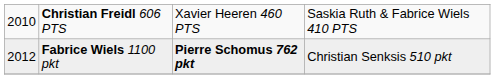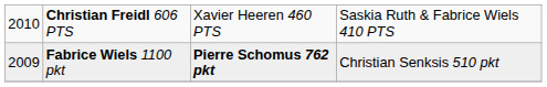Fabrice Wiels 1100 pkt | column 1: 2012 -> 2009
